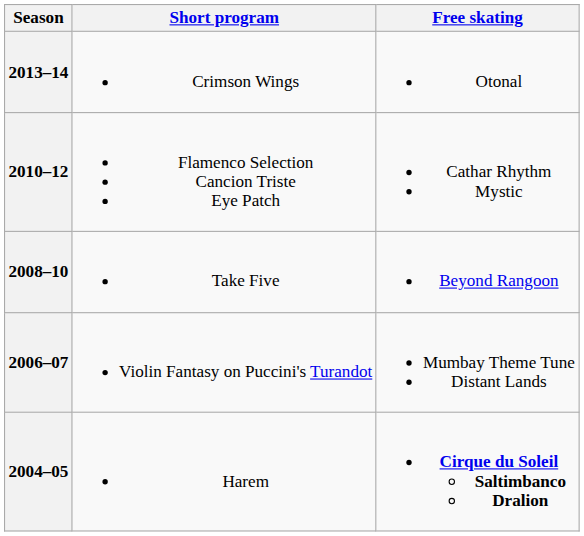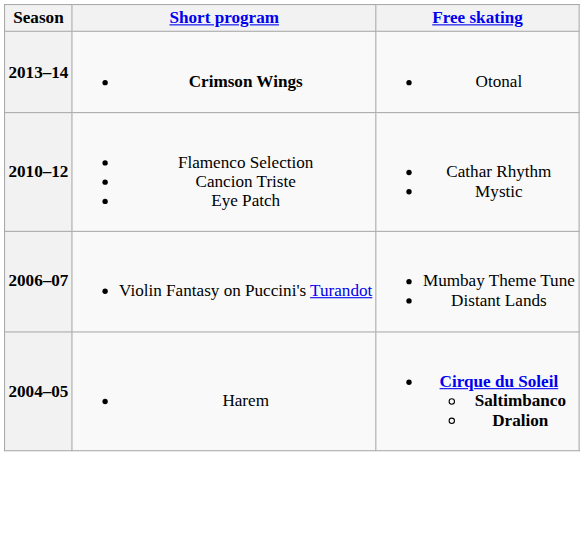2013–14 | Short program: normal -> bold
- row: 2008–10 | Take Five | Beyond Rangoon
